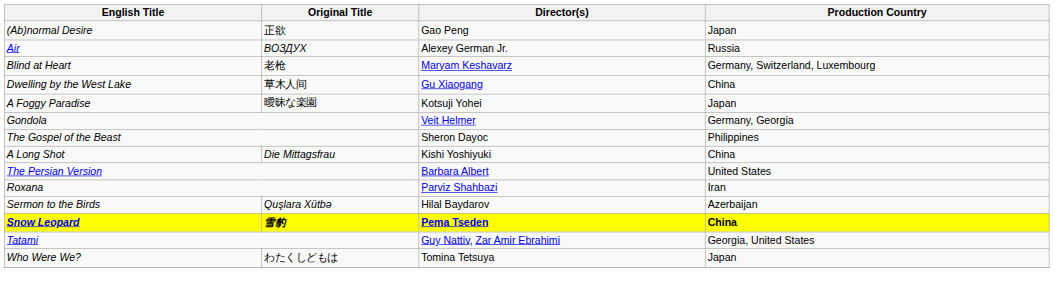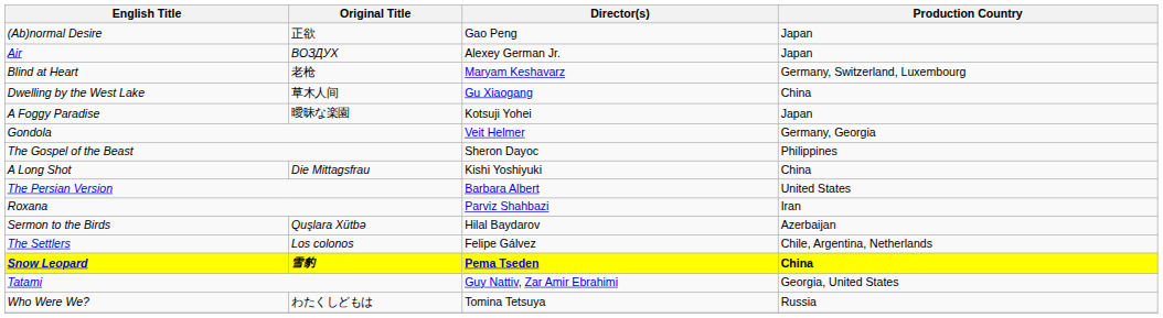Air | Production Country: Russia -> Japan
+ row: The Settlers | Los colonos | Felipe Gálvez | Chile, Argentina, Netherlands
Who Were We? | Production Country: Japan -> Russia
